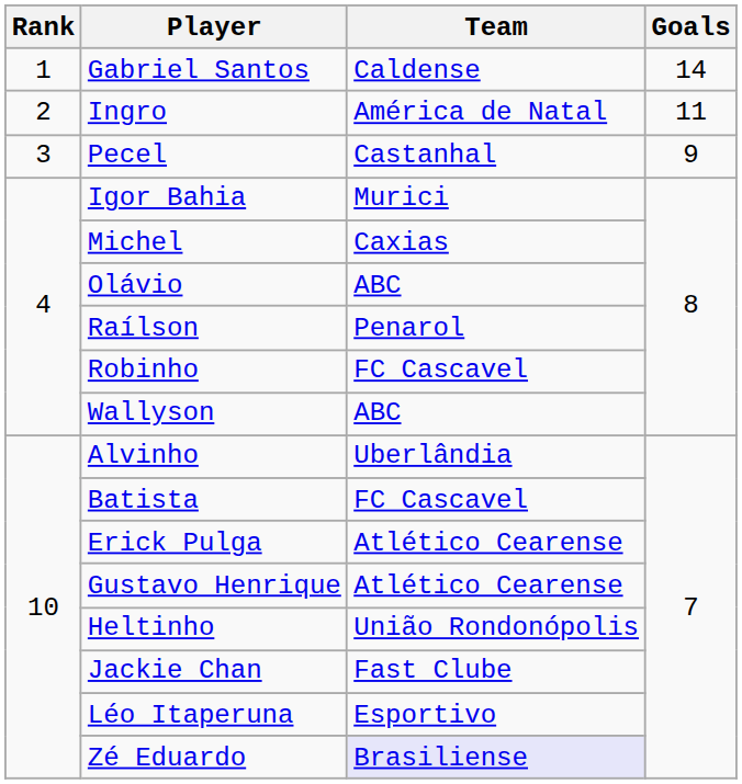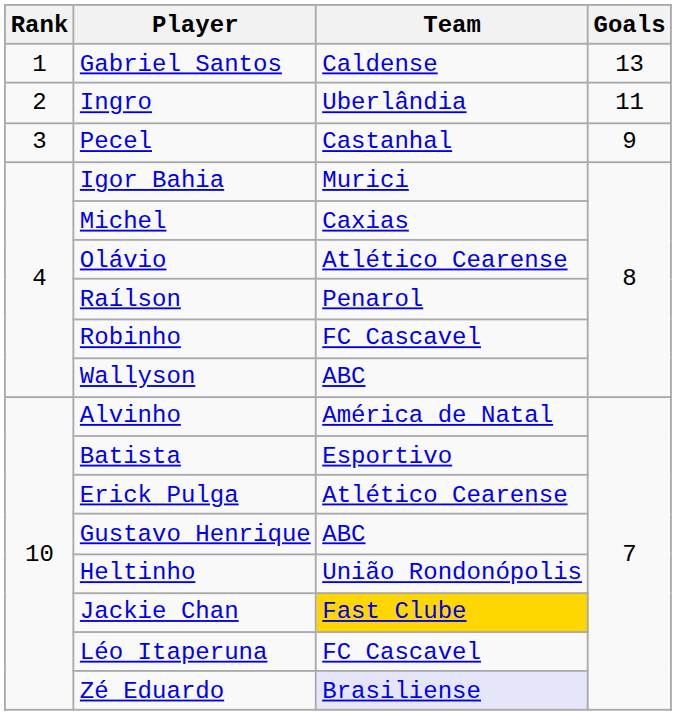Gabriel Santos | Goals: 14 -> 13
Ingro | Team: América de Natal -> Uberlândia
Olávio | Team: ABC -> Atlético Cearense
Alvinho | Team: Uberlândia -> América de Natal
Batista | Team: FC Cascavel -> Esportivo
Gustavo Henrique | Team: Atlético Cearense -> ABC
Jackie Chan | Team: no background -> gold background
Léo Itaperuna | Team: Esportivo -> FC Cascavel
